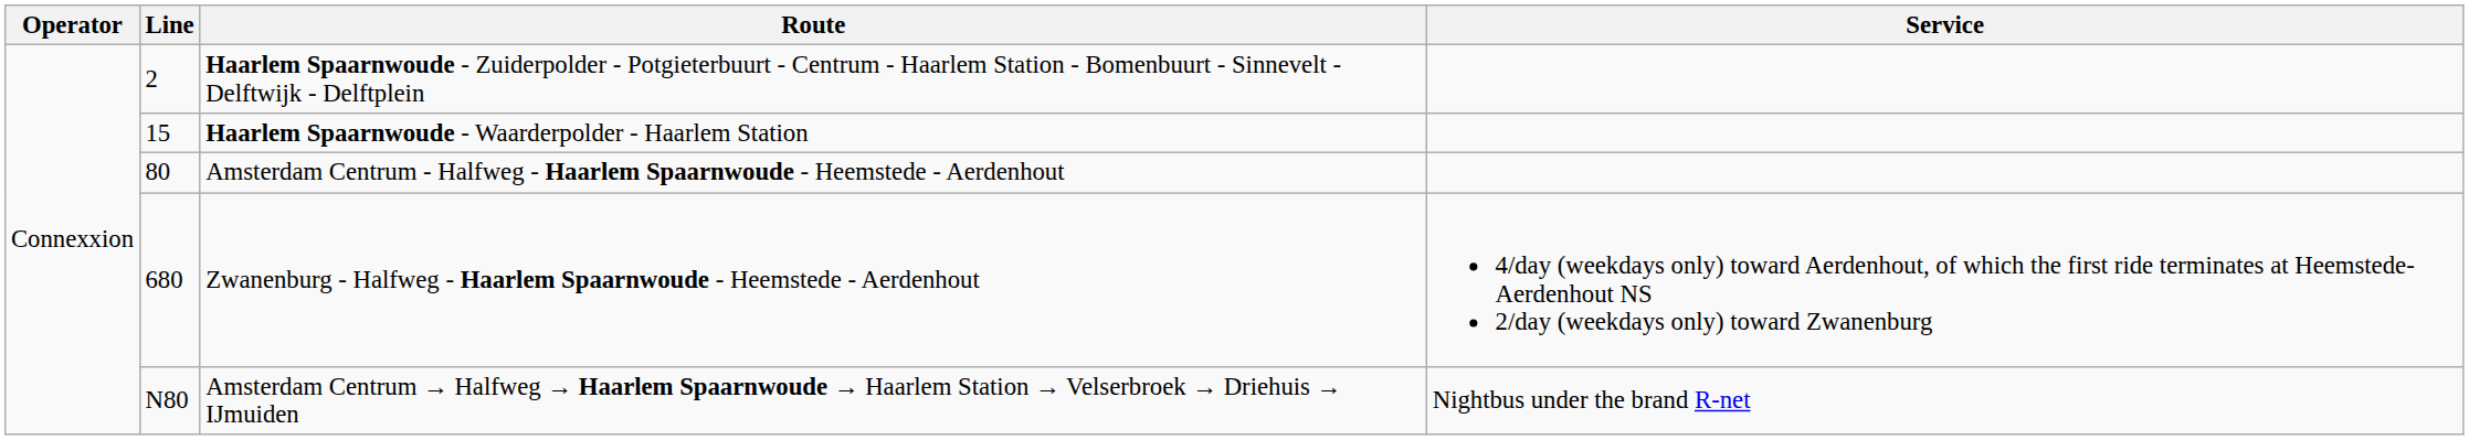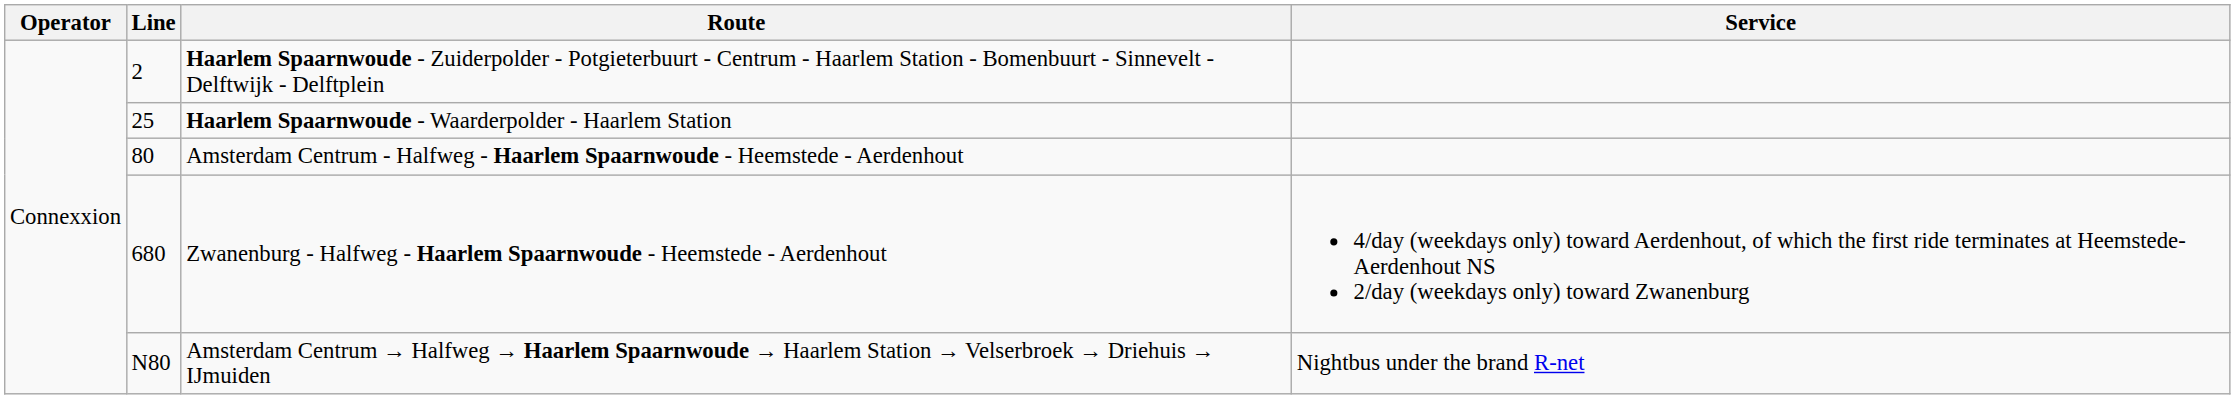Haarlem Spaarnwoude - Waarderpolder - Haarlem Station | Line: 15 -> 25
